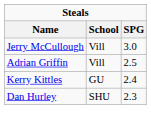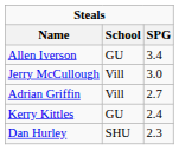+ row: Allen Iverson | GU | 3.4
Adrian Griffin | SPG: 2.5 -> 2.7
